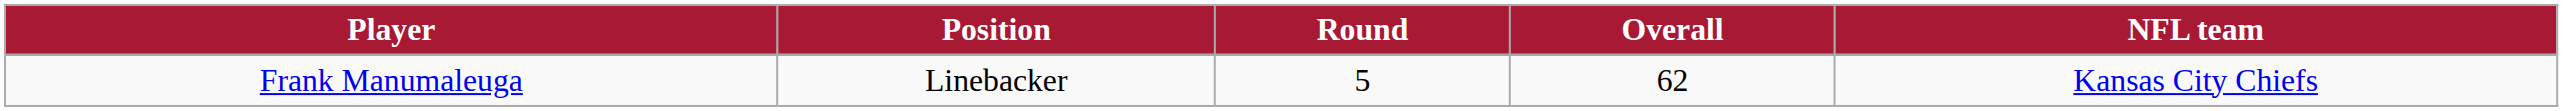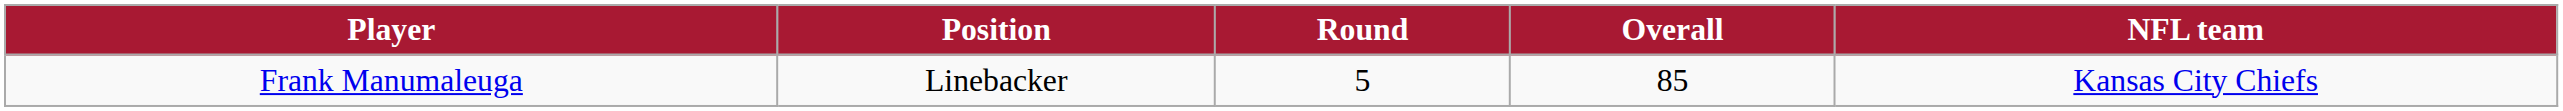Frank Manumaleuga | Overall: 62 -> 85
